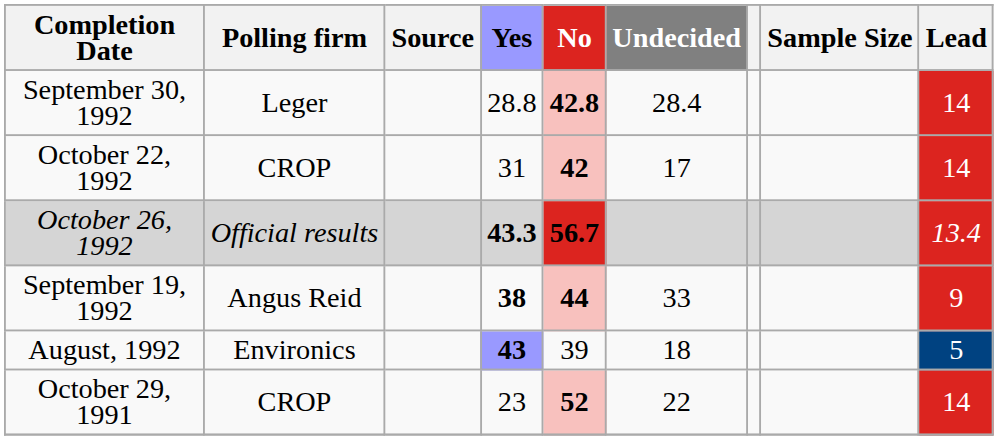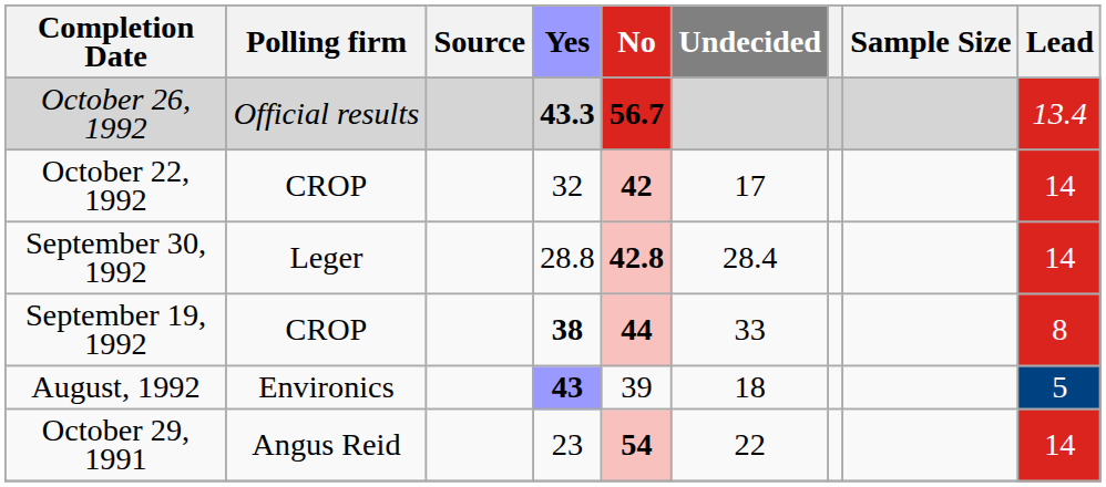rows swapped: October 26, 1992 <-> September 30, 1992
October 22, 1992 | Yes: 31 -> 32
September 19, 1992 | Polling firm: Angus Reid -> CROP
September 19, 1992 | Lead: 9 -> 8
October 29, 1991 | Polling firm: CROP -> Angus Reid
October 29, 1991 | No: 52 -> 54
